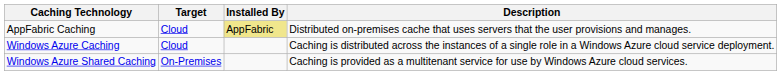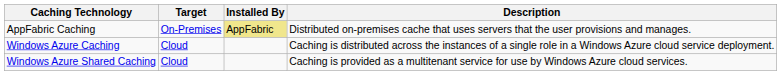AppFabric Caching | Target: Cloud -> On-Premises
Windows Azure Shared Caching | Target: On-Premises -> Cloud
